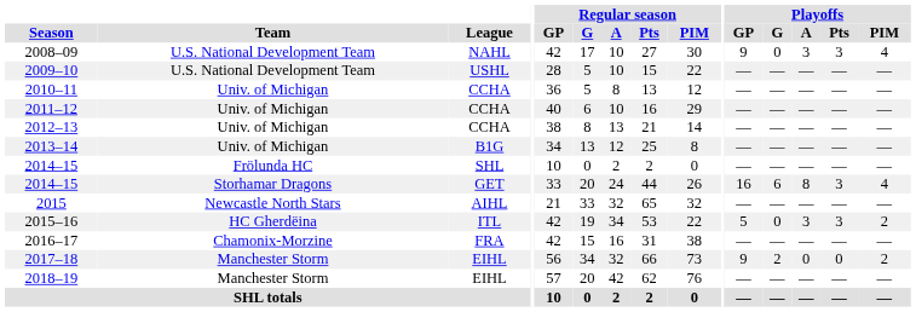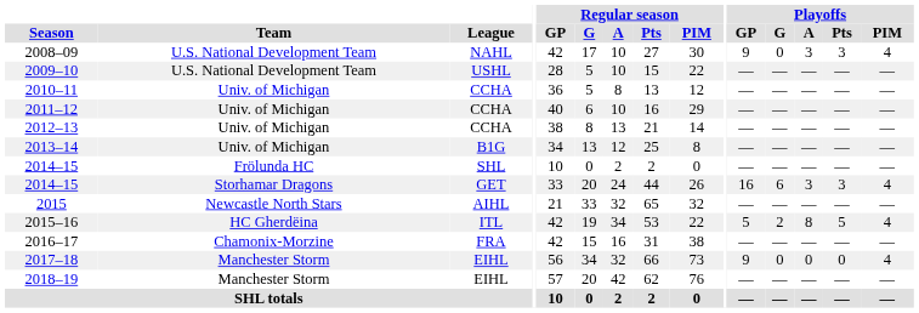2014–15 / GET | Playoffs / A: 8 -> 3
2015–16 | Playoffs / G: 0 -> 2
2015–16 | Playoffs / A: 3 -> 8
2015–16 | Playoffs / Pts: 3 -> 5
2015–16 | Playoffs / PIM: 2 -> 4
2017–18 | Playoffs / G: 2 -> 0
2017–18 | Playoffs / PIM: 2 -> 4
